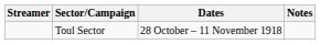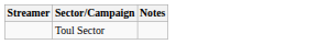- column: Dates | 28 October – 11 November 1918
